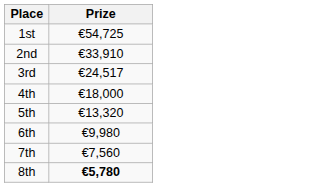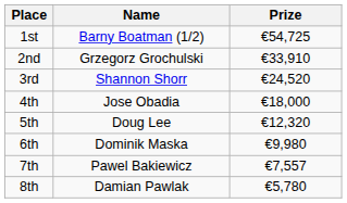+ column: Name | Barny Boatman (1/2) | Grzegorz Grochulski | Shannon Shorr | Jose Obadia | Doug Lee | Dominik Maska | Pawel Bakiewicz | Damian Pawlak
3rd | Prize: €24,517 -> €24,520
5th | Prize: €13,320 -> €12,320
7th | Prize: €7,560 -> €7,557
8th | Prize: bold -> normal
